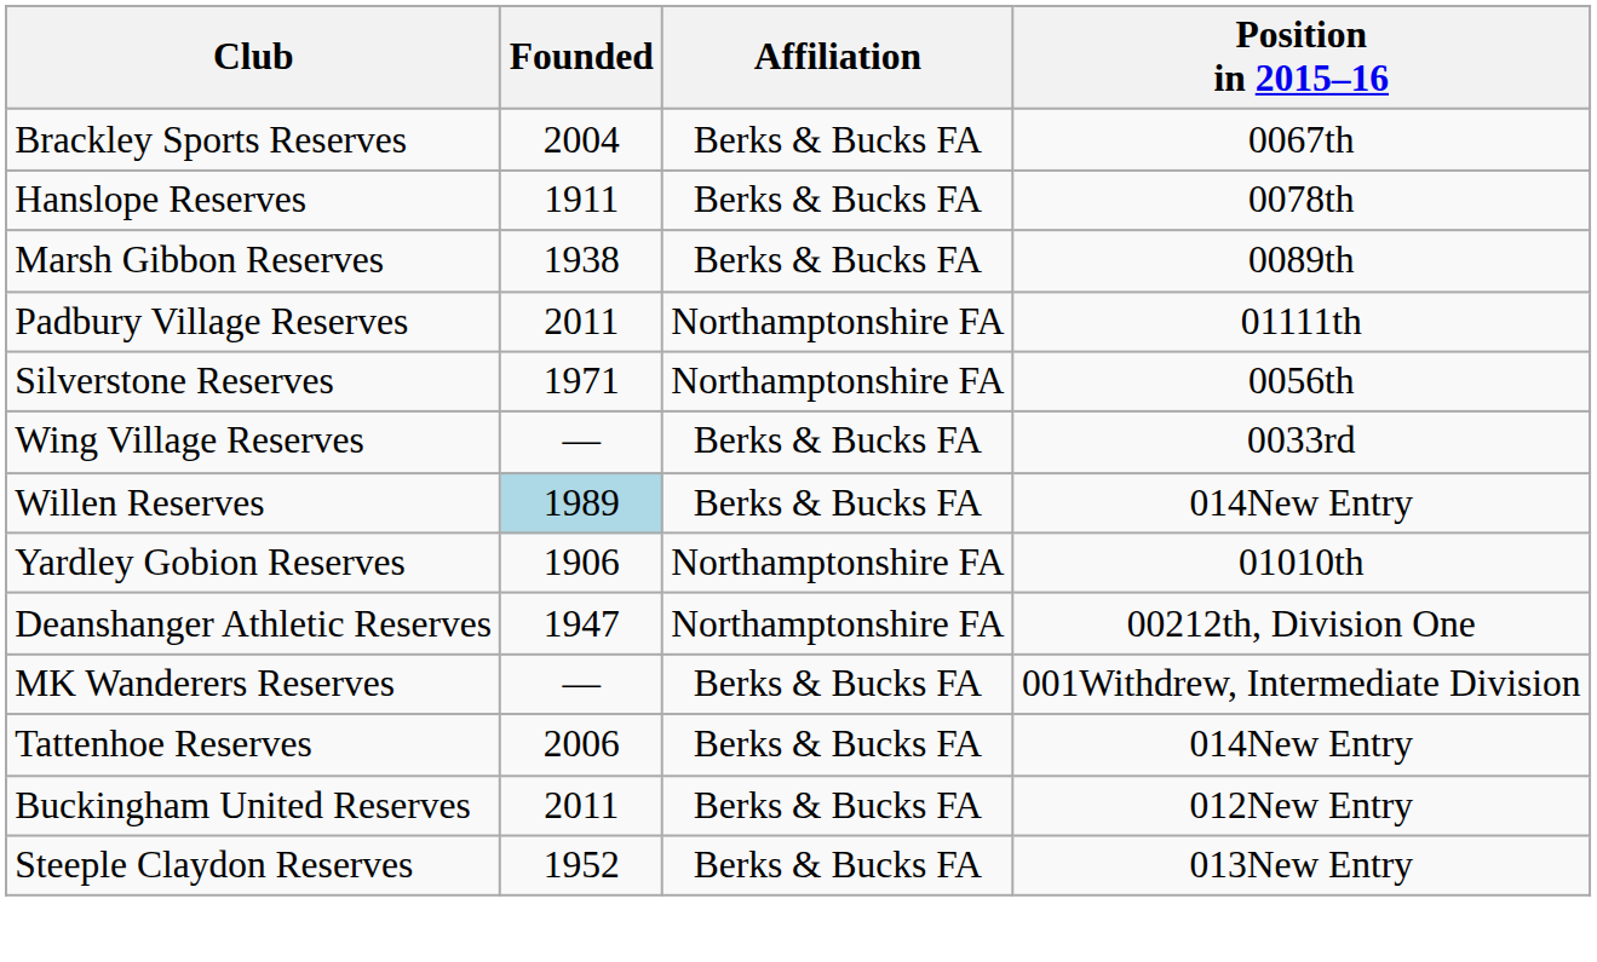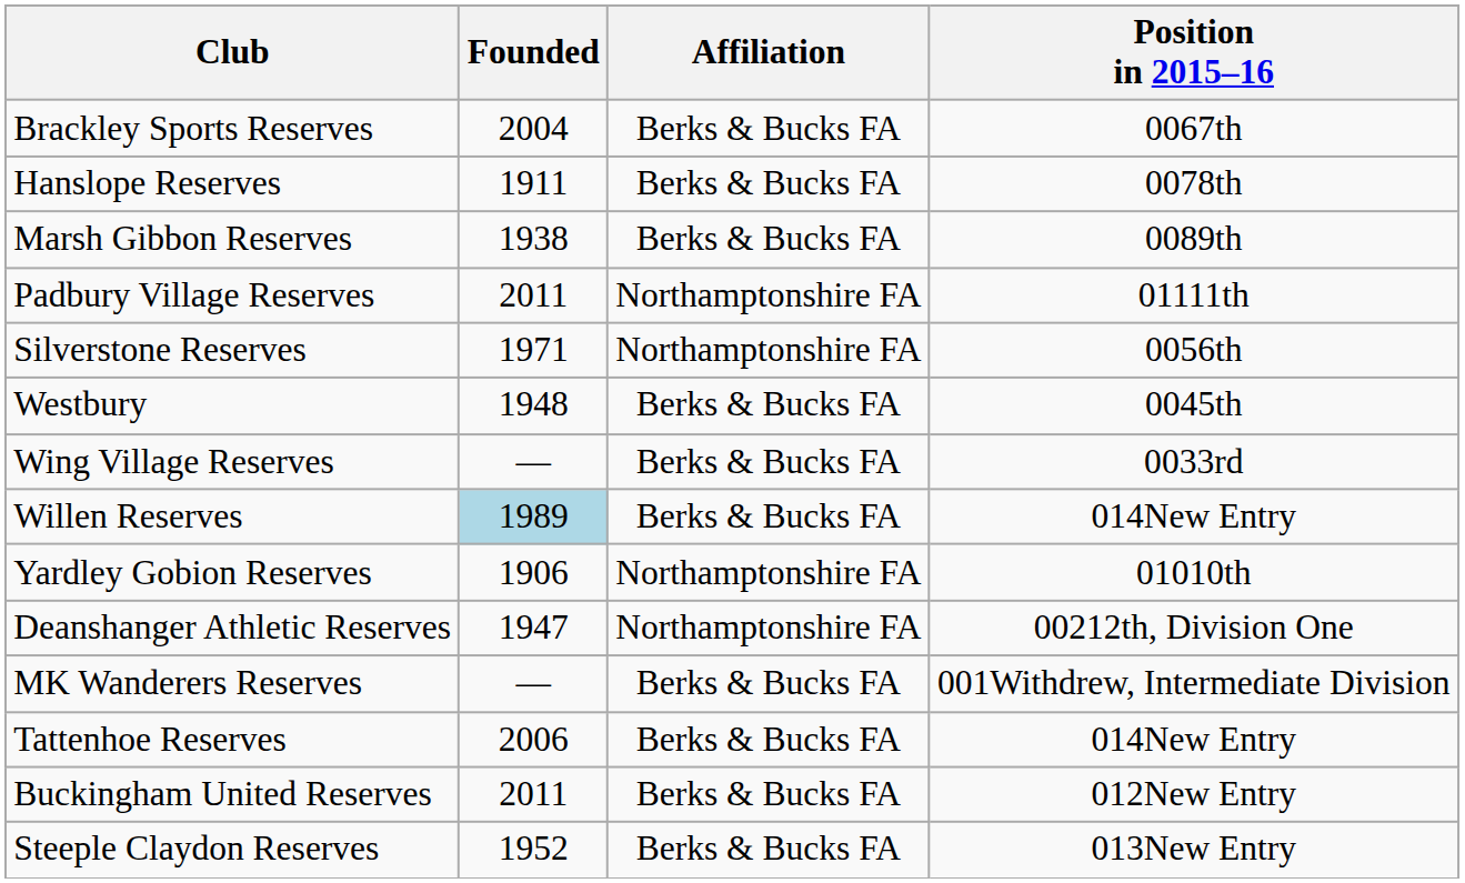+ row: Westbury | 1948 | Berks & Bucks FA | 0045th
